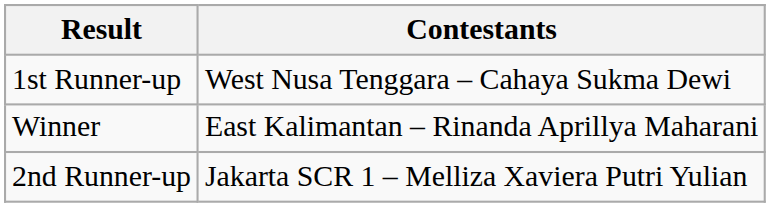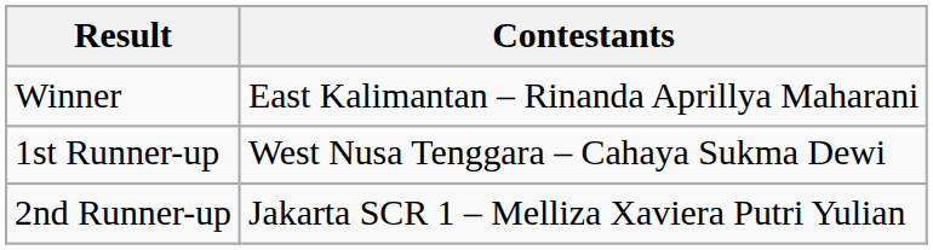rows swapped: Winner <-> 1st Runner-up
